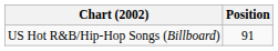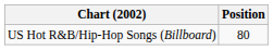US Hot R&B/Hip-Hop Songs (Billboard) | Position: 91 -> 80
